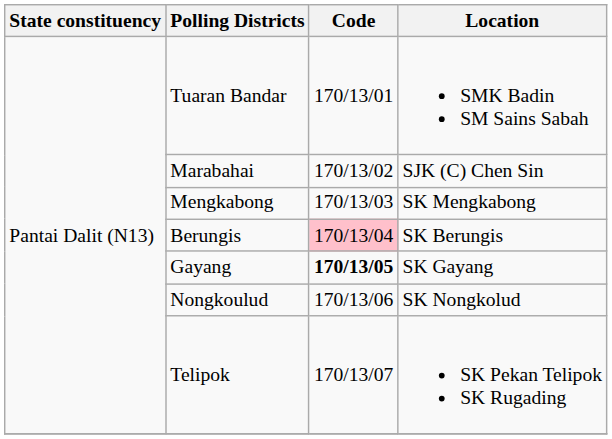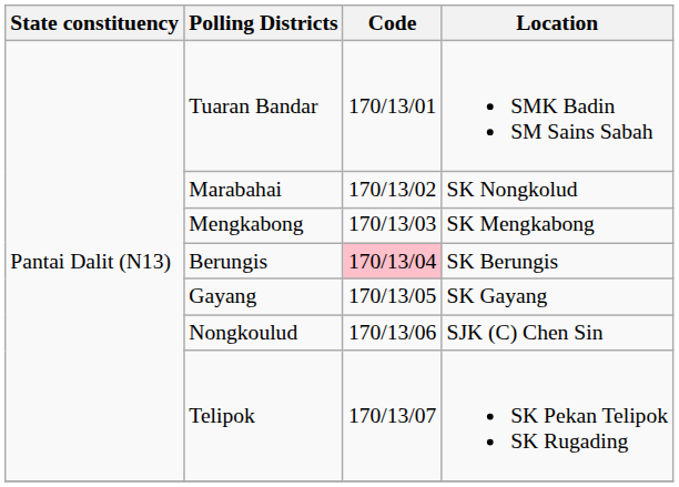Marabahai | Location: SJK (C) Chen Sin -> SK Nongkolud
Gayang | Code: bold -> normal
Nongkoulud | Location: SK Nongkolud -> SJK (C) Chen Sin
